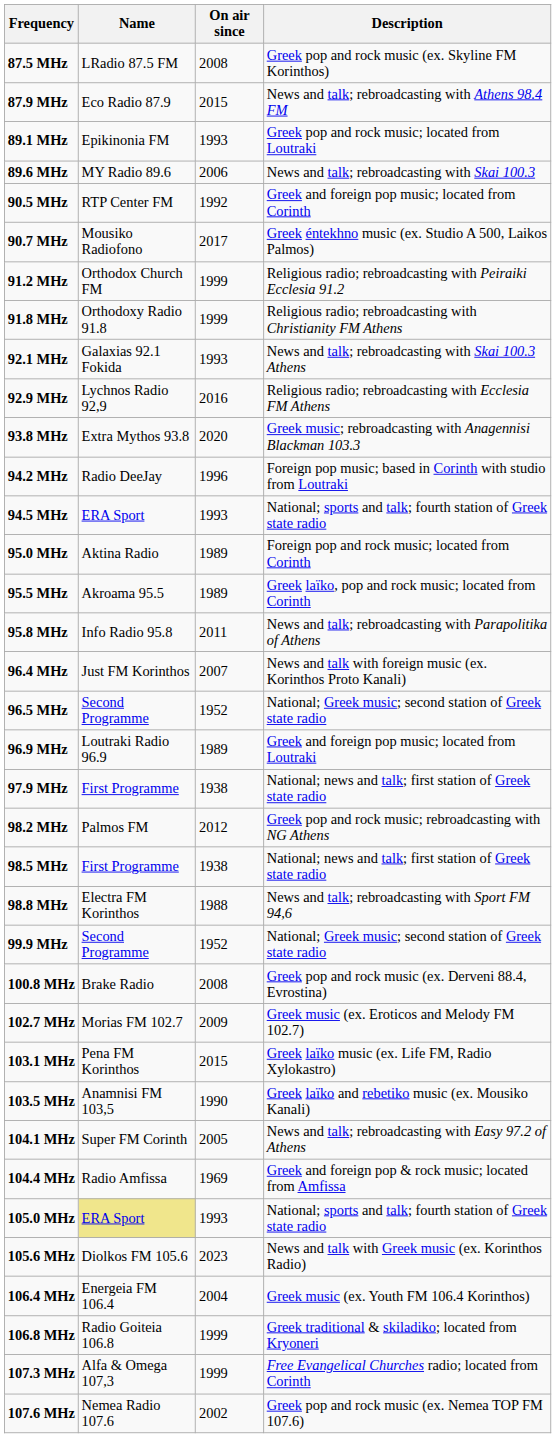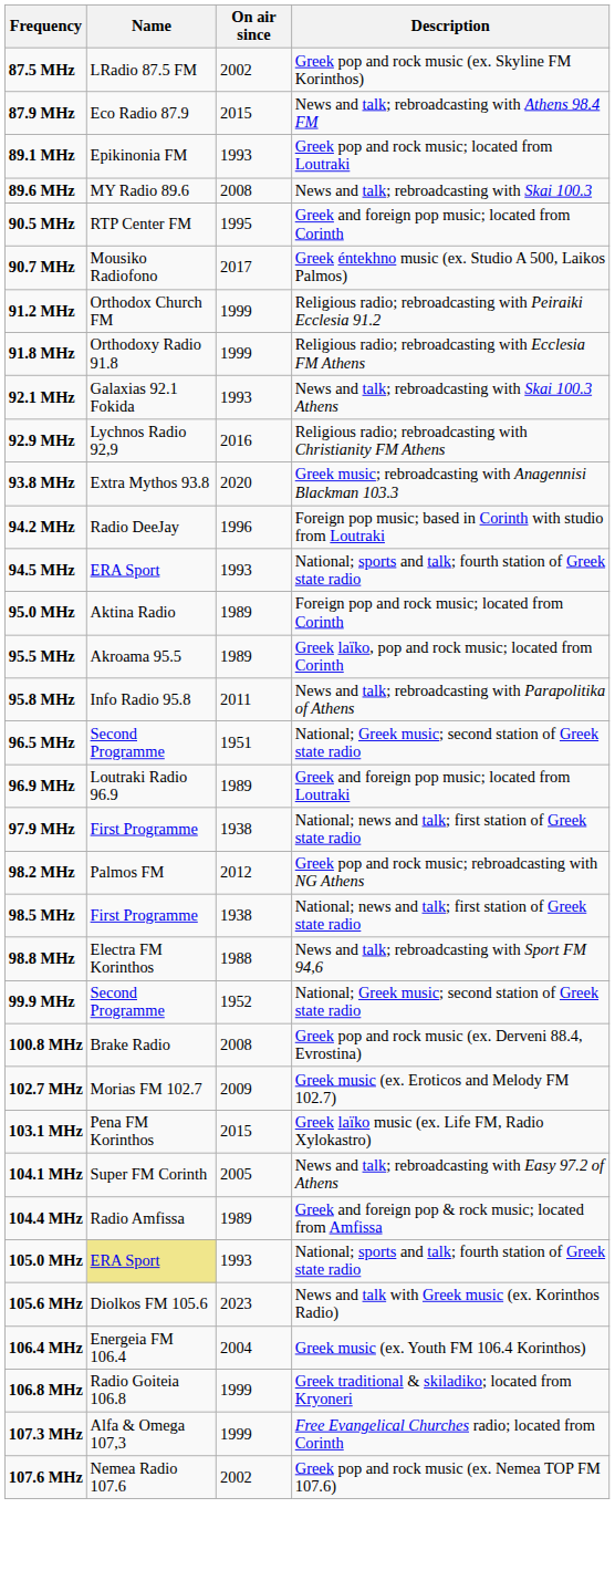87.5 MHz | On air since: 2008 -> 2002
89.6 MHz | On air since: 2006 -> 2008
90.5 MHz | On air since: 1992 -> 1995
91.8 MHz | Description: Religious radio; rebroadcasting with Christianity FM Athens -> Religious radio; rebroadcasting with Ecclesia FM Athens
92.9 MHz | Description: Religious radio; rebroadcasting with Ecclesia FM Athens -> Religious radio; rebroadcasting with Christianity FM Athens
- row: 96.4 MHz | Just FM Korinthos | 2007 | News and talk with foreign music (ex. Korinthos Proto Kanali)
96.5 MHz | On air since: 1952 -> 1951
- row: 103.5 MHz | Anamnisi FM 103,5 | 1990 | Greek laïko and rebetiko music (ex. Mousiko Kanali)
104.4 MHz | On air since: 1969 -> 1989
